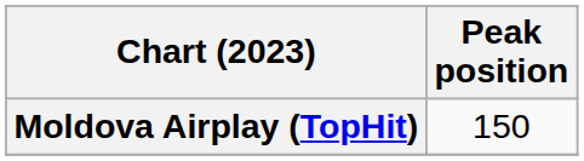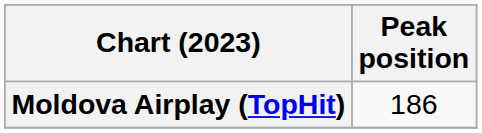Moldova Airplay (TopHit) | Peak position: 150 -> 186
